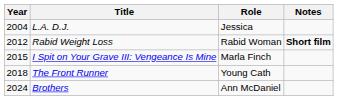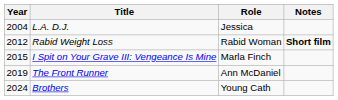The Front Runner | Year: 2018 -> 2019
The Front Runner | Role: Young Cath -> Ann McDaniel
Brothers | Role: Ann McDaniel -> Young Cath
